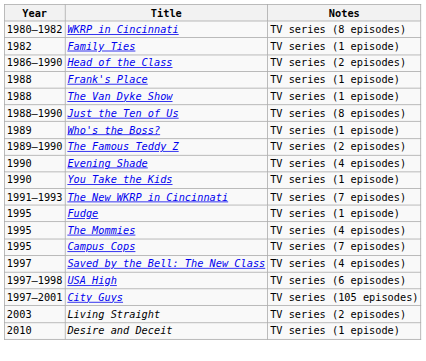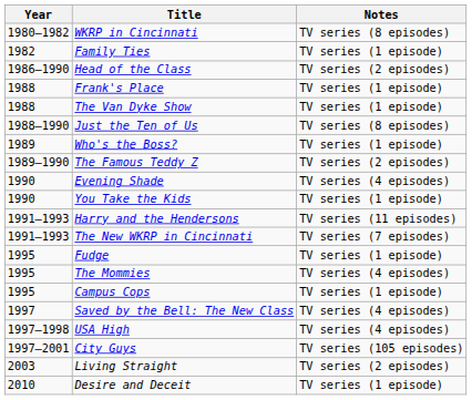+ row: 1991–1993 | Harry and the Hendersons | TV series (11 episodes)
Campus Cops | Notes: TV series (7 episodes) -> TV series (1 episode)
USA High | Notes: TV series (6 episodes) -> TV series (4 episodes)
